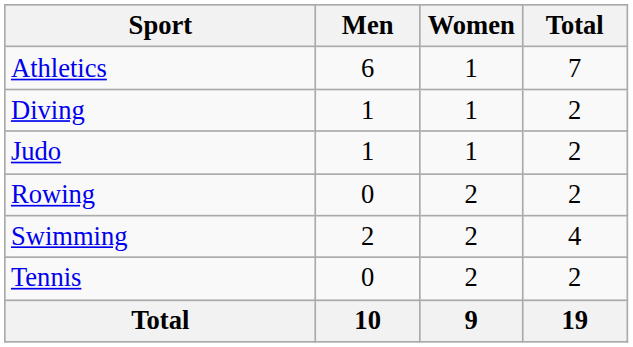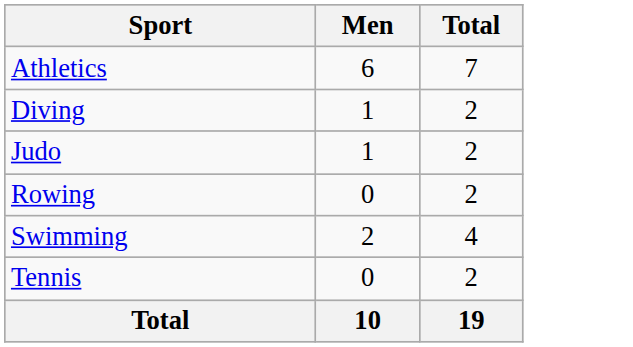- column: Women | 1 | 1 | 1 | 2 | 2 | 2 | 9
